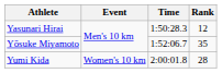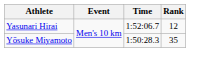Yasunari Hirai | Time: 1:50:28.3 -> 1:52:06.7
Yōsuke Miyamoto | Time: 1:52:06.7 -> 1:50:28.3
- row: Yumi Kida | Women's 10 km | 2:00:01.8 | 28
